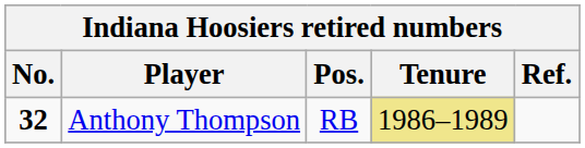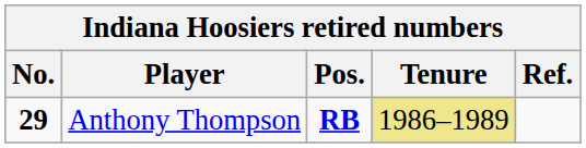Anthony Thompson | No.: 32 -> 29
Anthony Thompson | Pos.: normal -> bold
